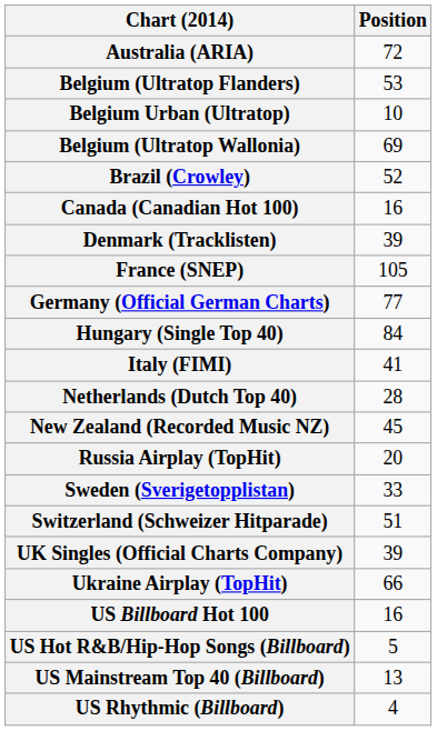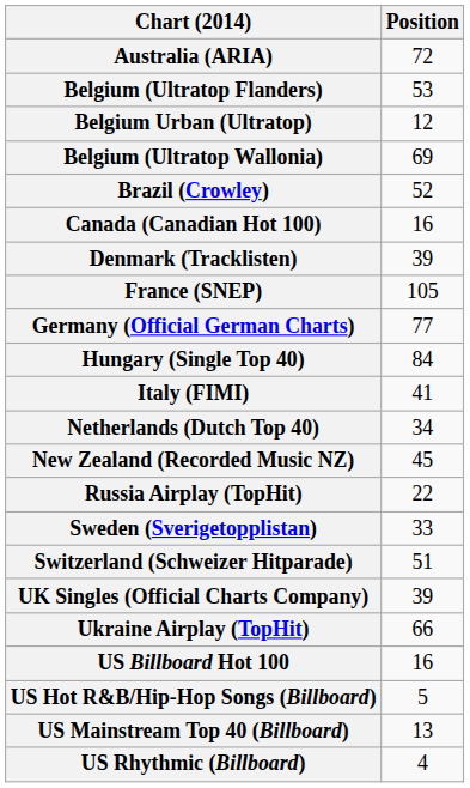Belgium Urban (Ultratop) | Position: 10 -> 12
Netherlands (Dutch Top 40) | Position: 28 -> 34
Russia Airplay (TopHit) | Position: 20 -> 22
